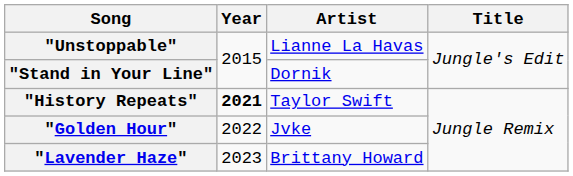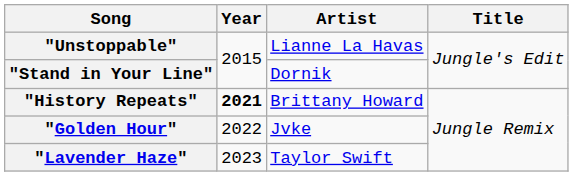"History Repeats" | Artist: Taylor Swift -> Brittany Howard
"Lavender Haze" | Artist: Brittany Howard -> Taylor Swift
